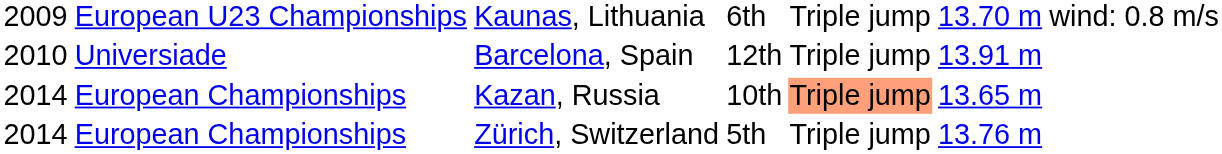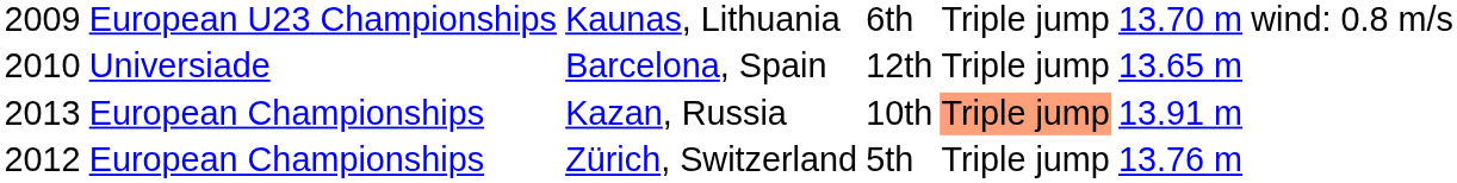Barcelona, Spain | column 6: 13.91 m -> 13.65 m
Kazan, Russia | column 1: 2014 -> 2013
Kazan, Russia | column 6: 13.65 m -> 13.91 m
Zürich, Switzerland | column 1: 2014 -> 2012
